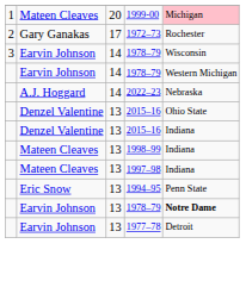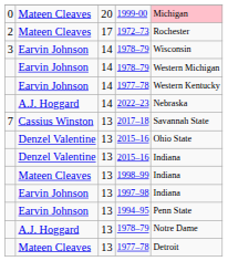1999-00 | column 1: 1 -> 0
1972–73 | column 2: Gary Ganakas -> Mateen Cleaves
+ row: Earvin Johnson | 14 | 1977–78 | Western Kentucky
+ row: 7 | Cassius Winston | 13 | 2017–18 | Savannah State
1997–98 | column 2: Mateen Cleaves -> Earvin Johnson
1994–95 | column 2: Eric Snow -> Earvin Johnson
13 / 1978–79 | column 2: Earvin Johnson -> A.J. Hoggard
13 / 1978–79 | column 5: bold -> normal
13 / 1977–78 | column 2: Earvin Johnson -> Mateen Cleaves
